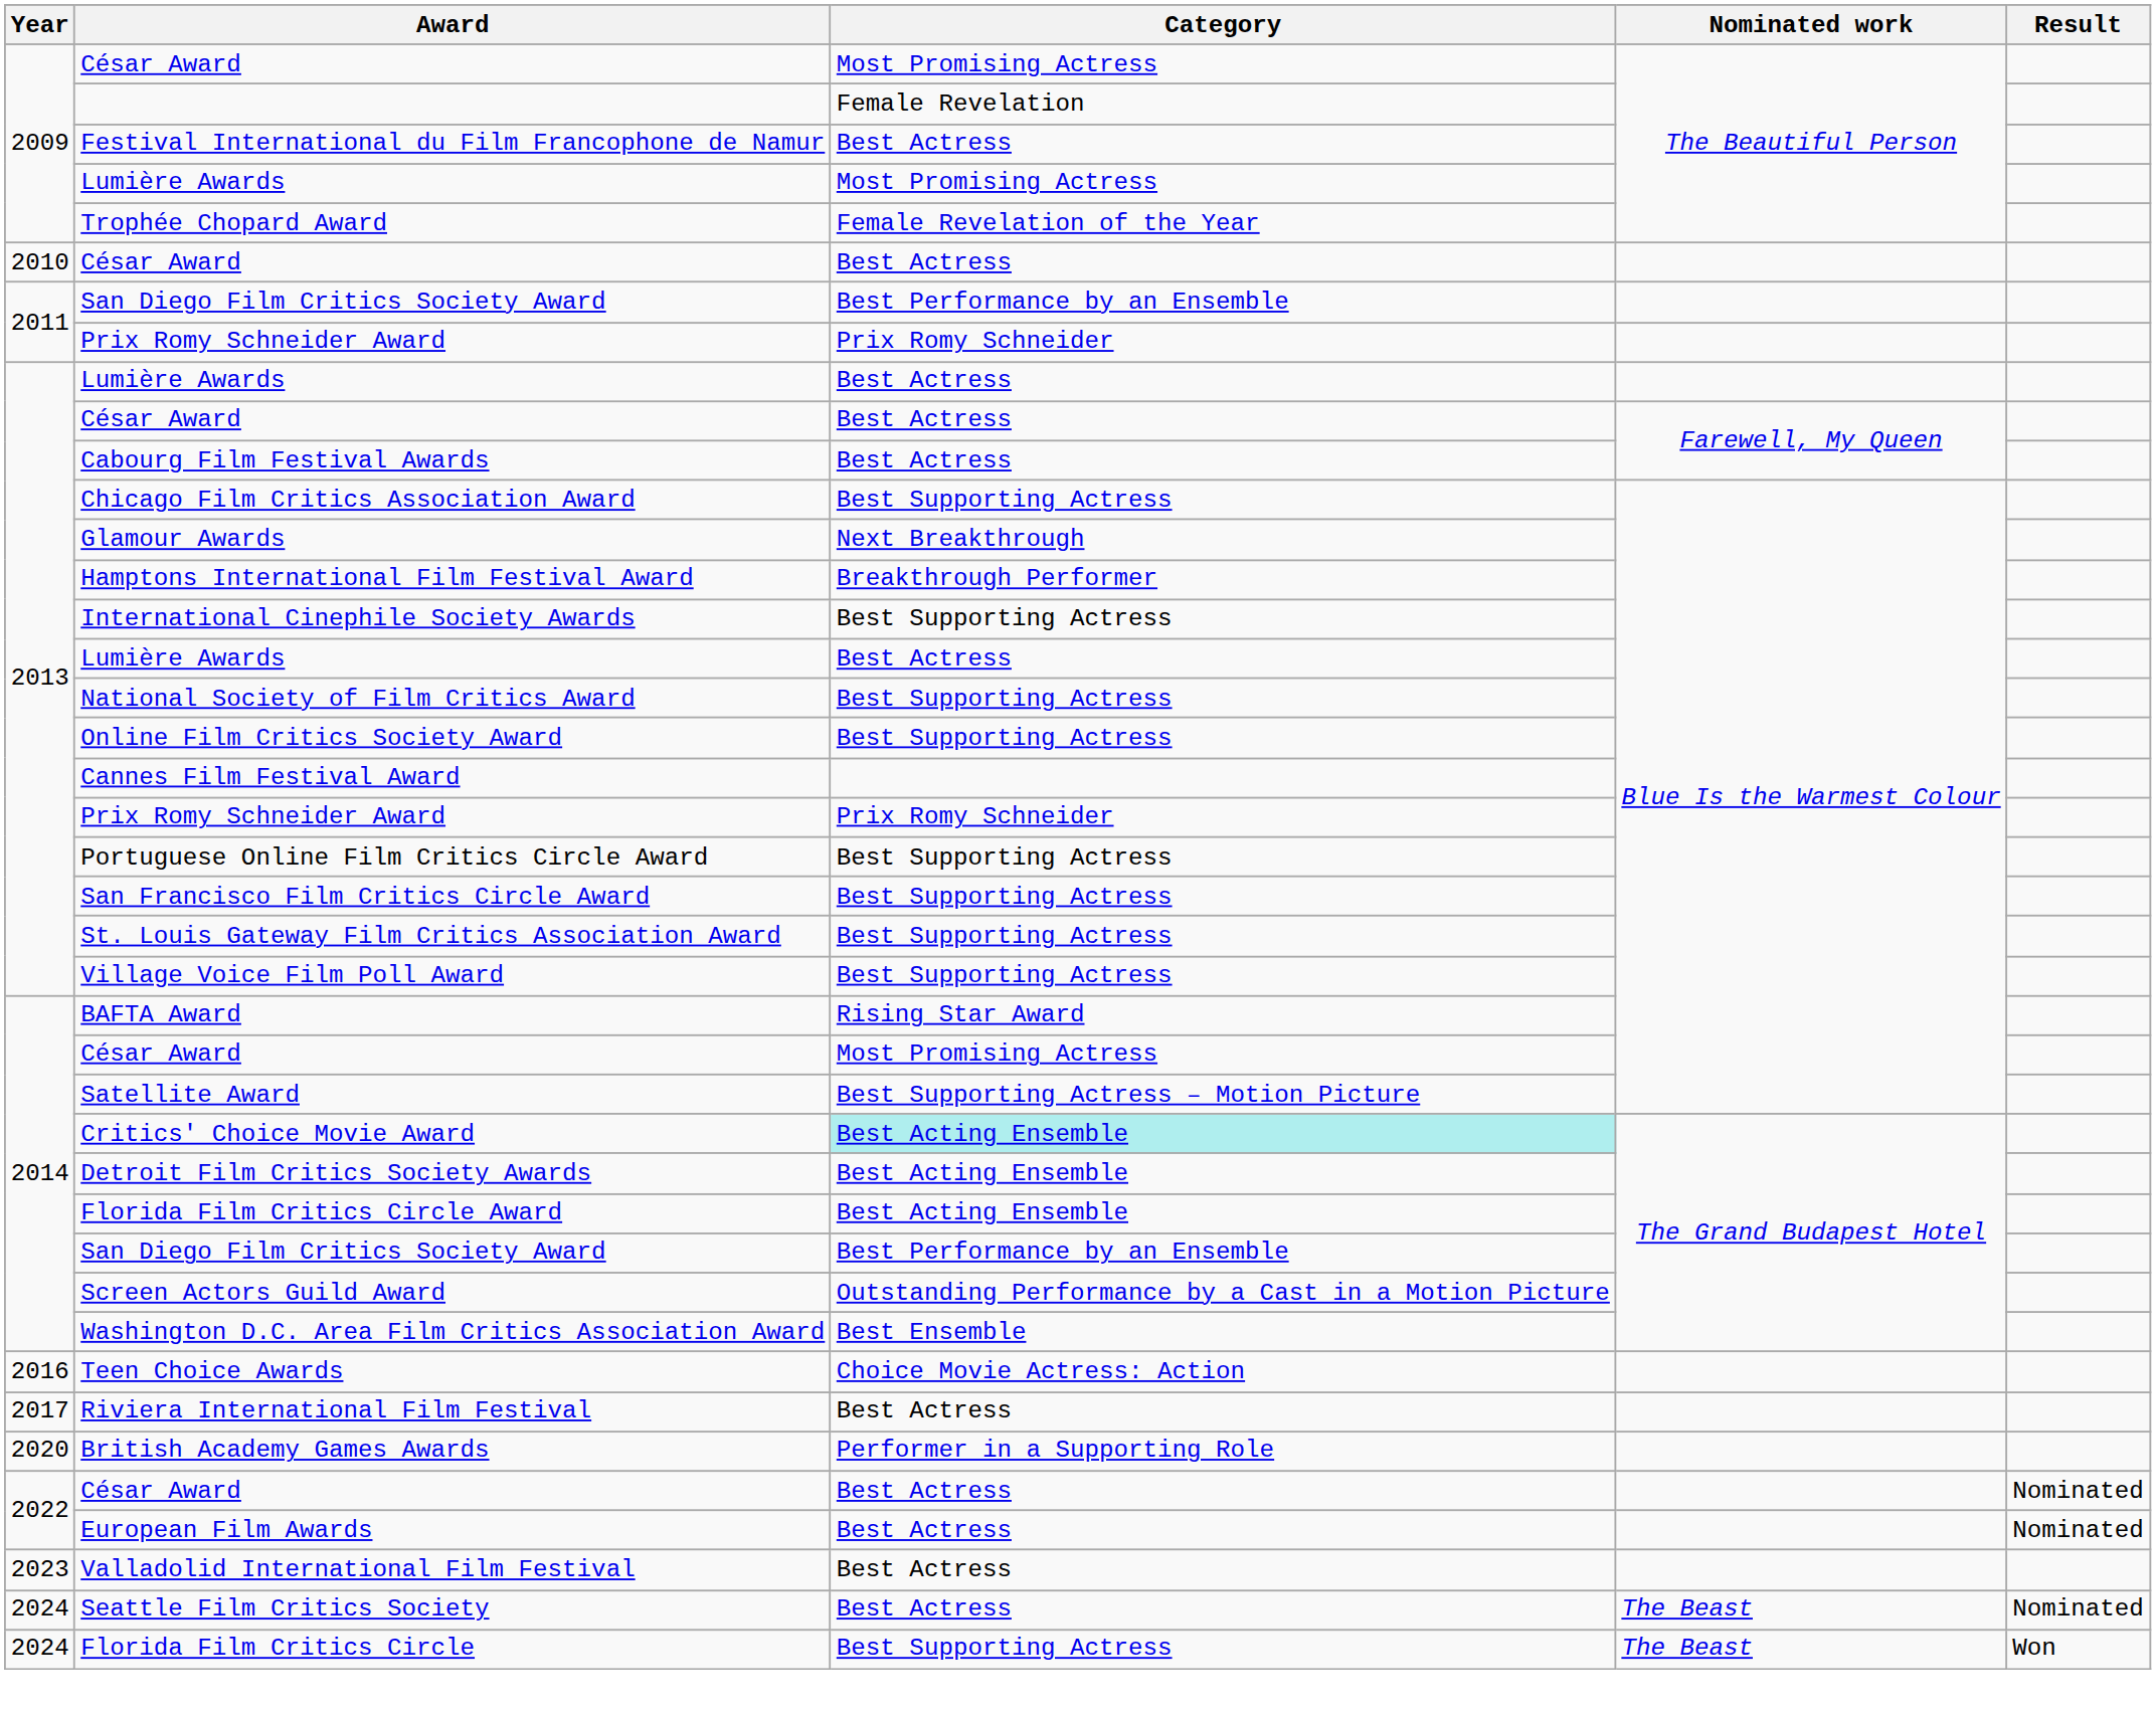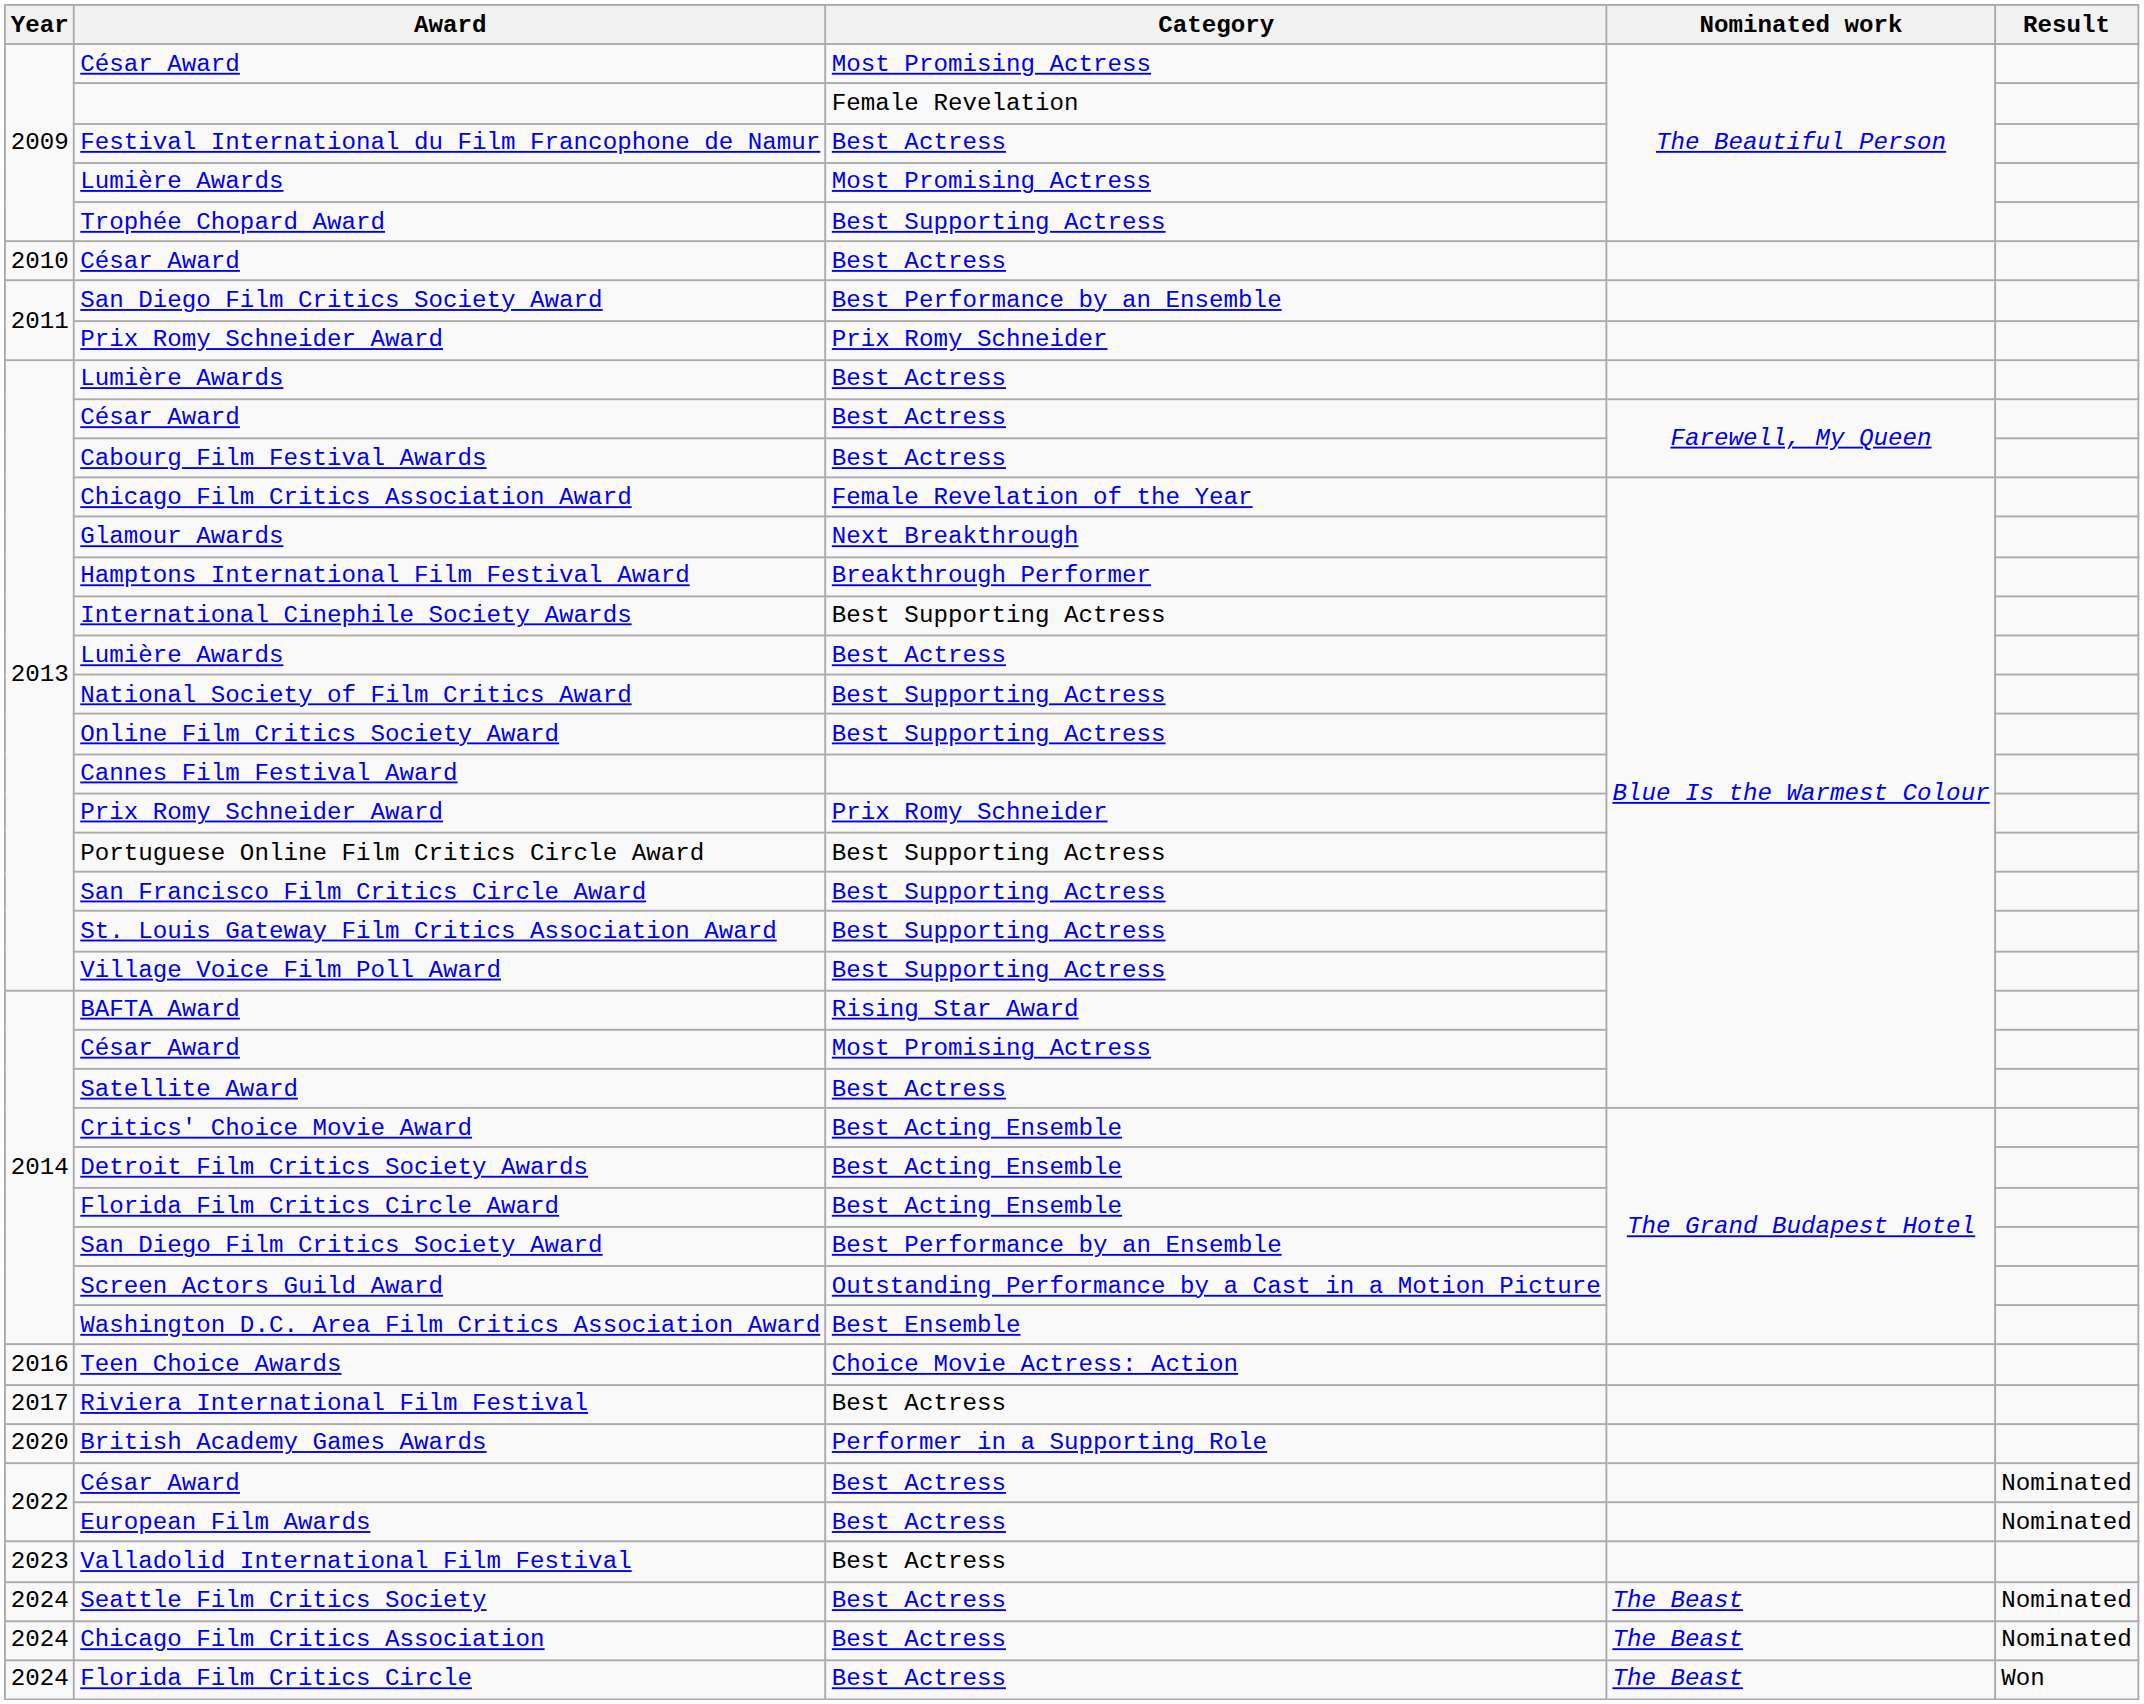Trophée Chopard Award | Category: Female Revelation of the Year -> Best Supporting Actress
Chicago Film Critics Association Award | Category: Best Supporting Actress -> Female Revelation of the Year
Satellite Award | Category: Best Supporting Actress – Motion Picture -> Best Actress
Critics' Choice Movie Award | Category: paleturquoise background -> no background
+ row: 2024 | Chicago Film Critics Association | Best Actress | The Beast | Nominated
Florida Film Critics Circle | Category: Best Supporting Actress -> Best Actress
